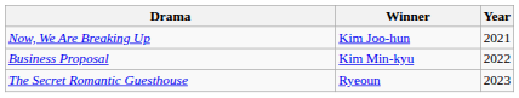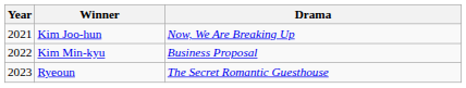columns swapped: Year <-> Drama
